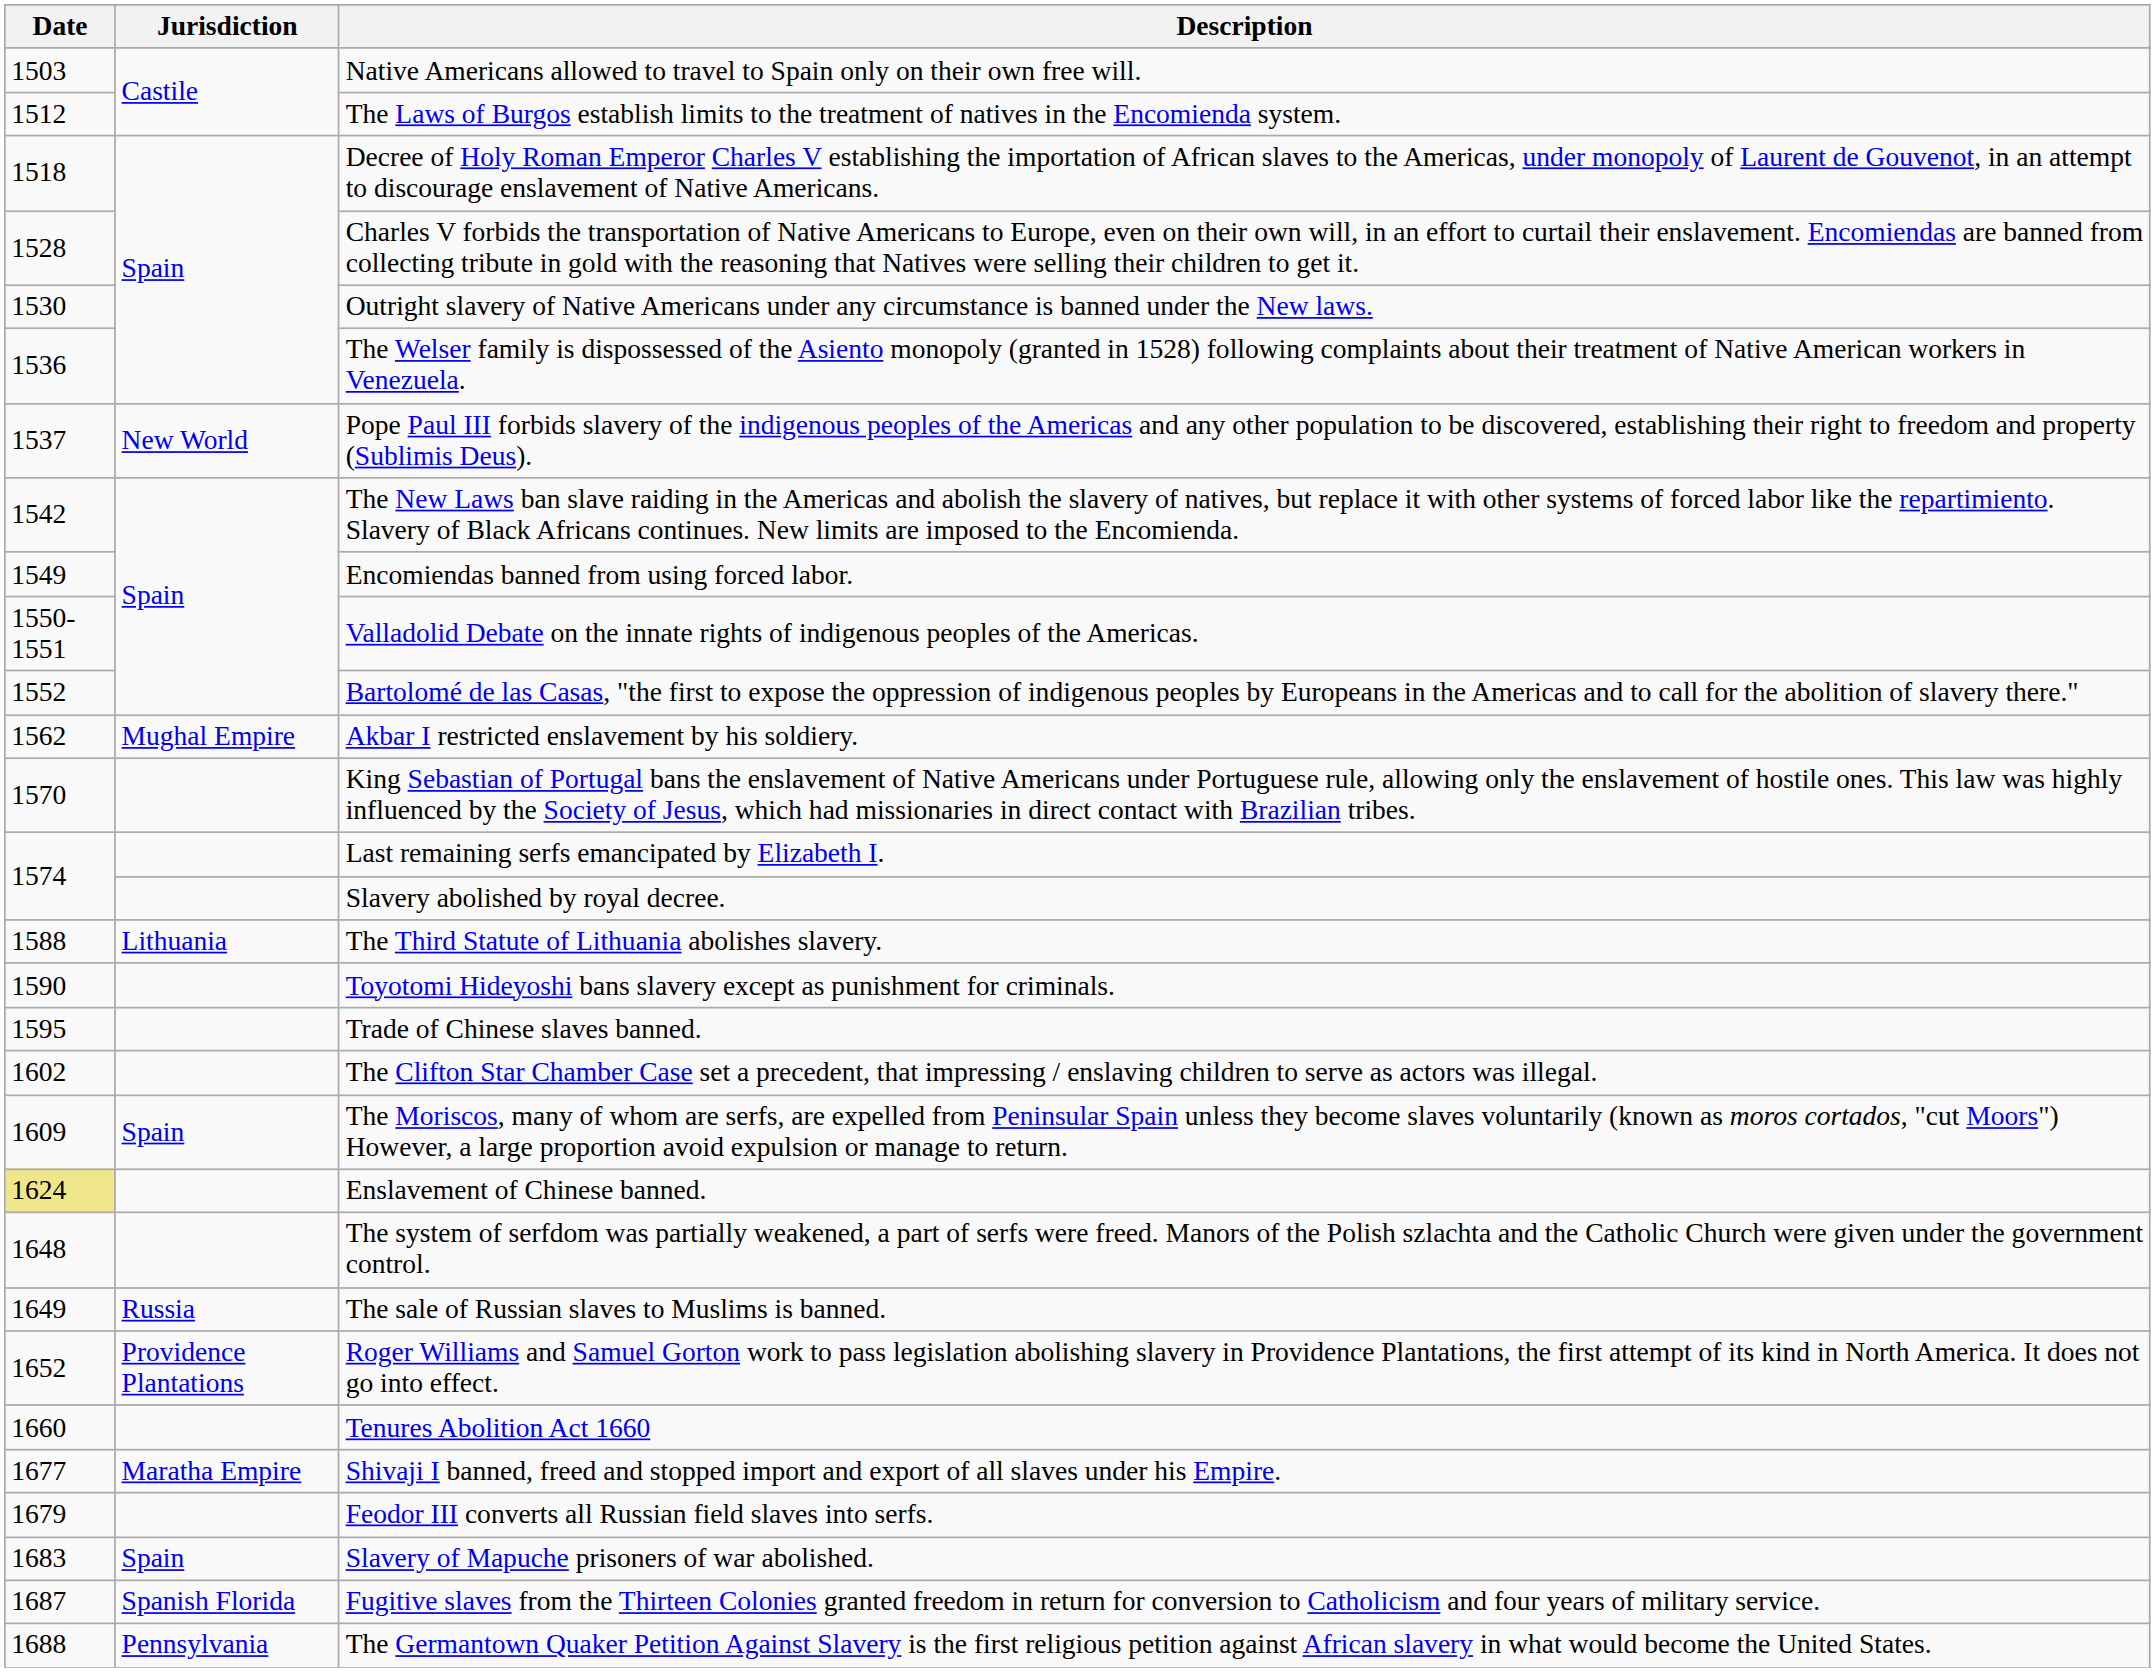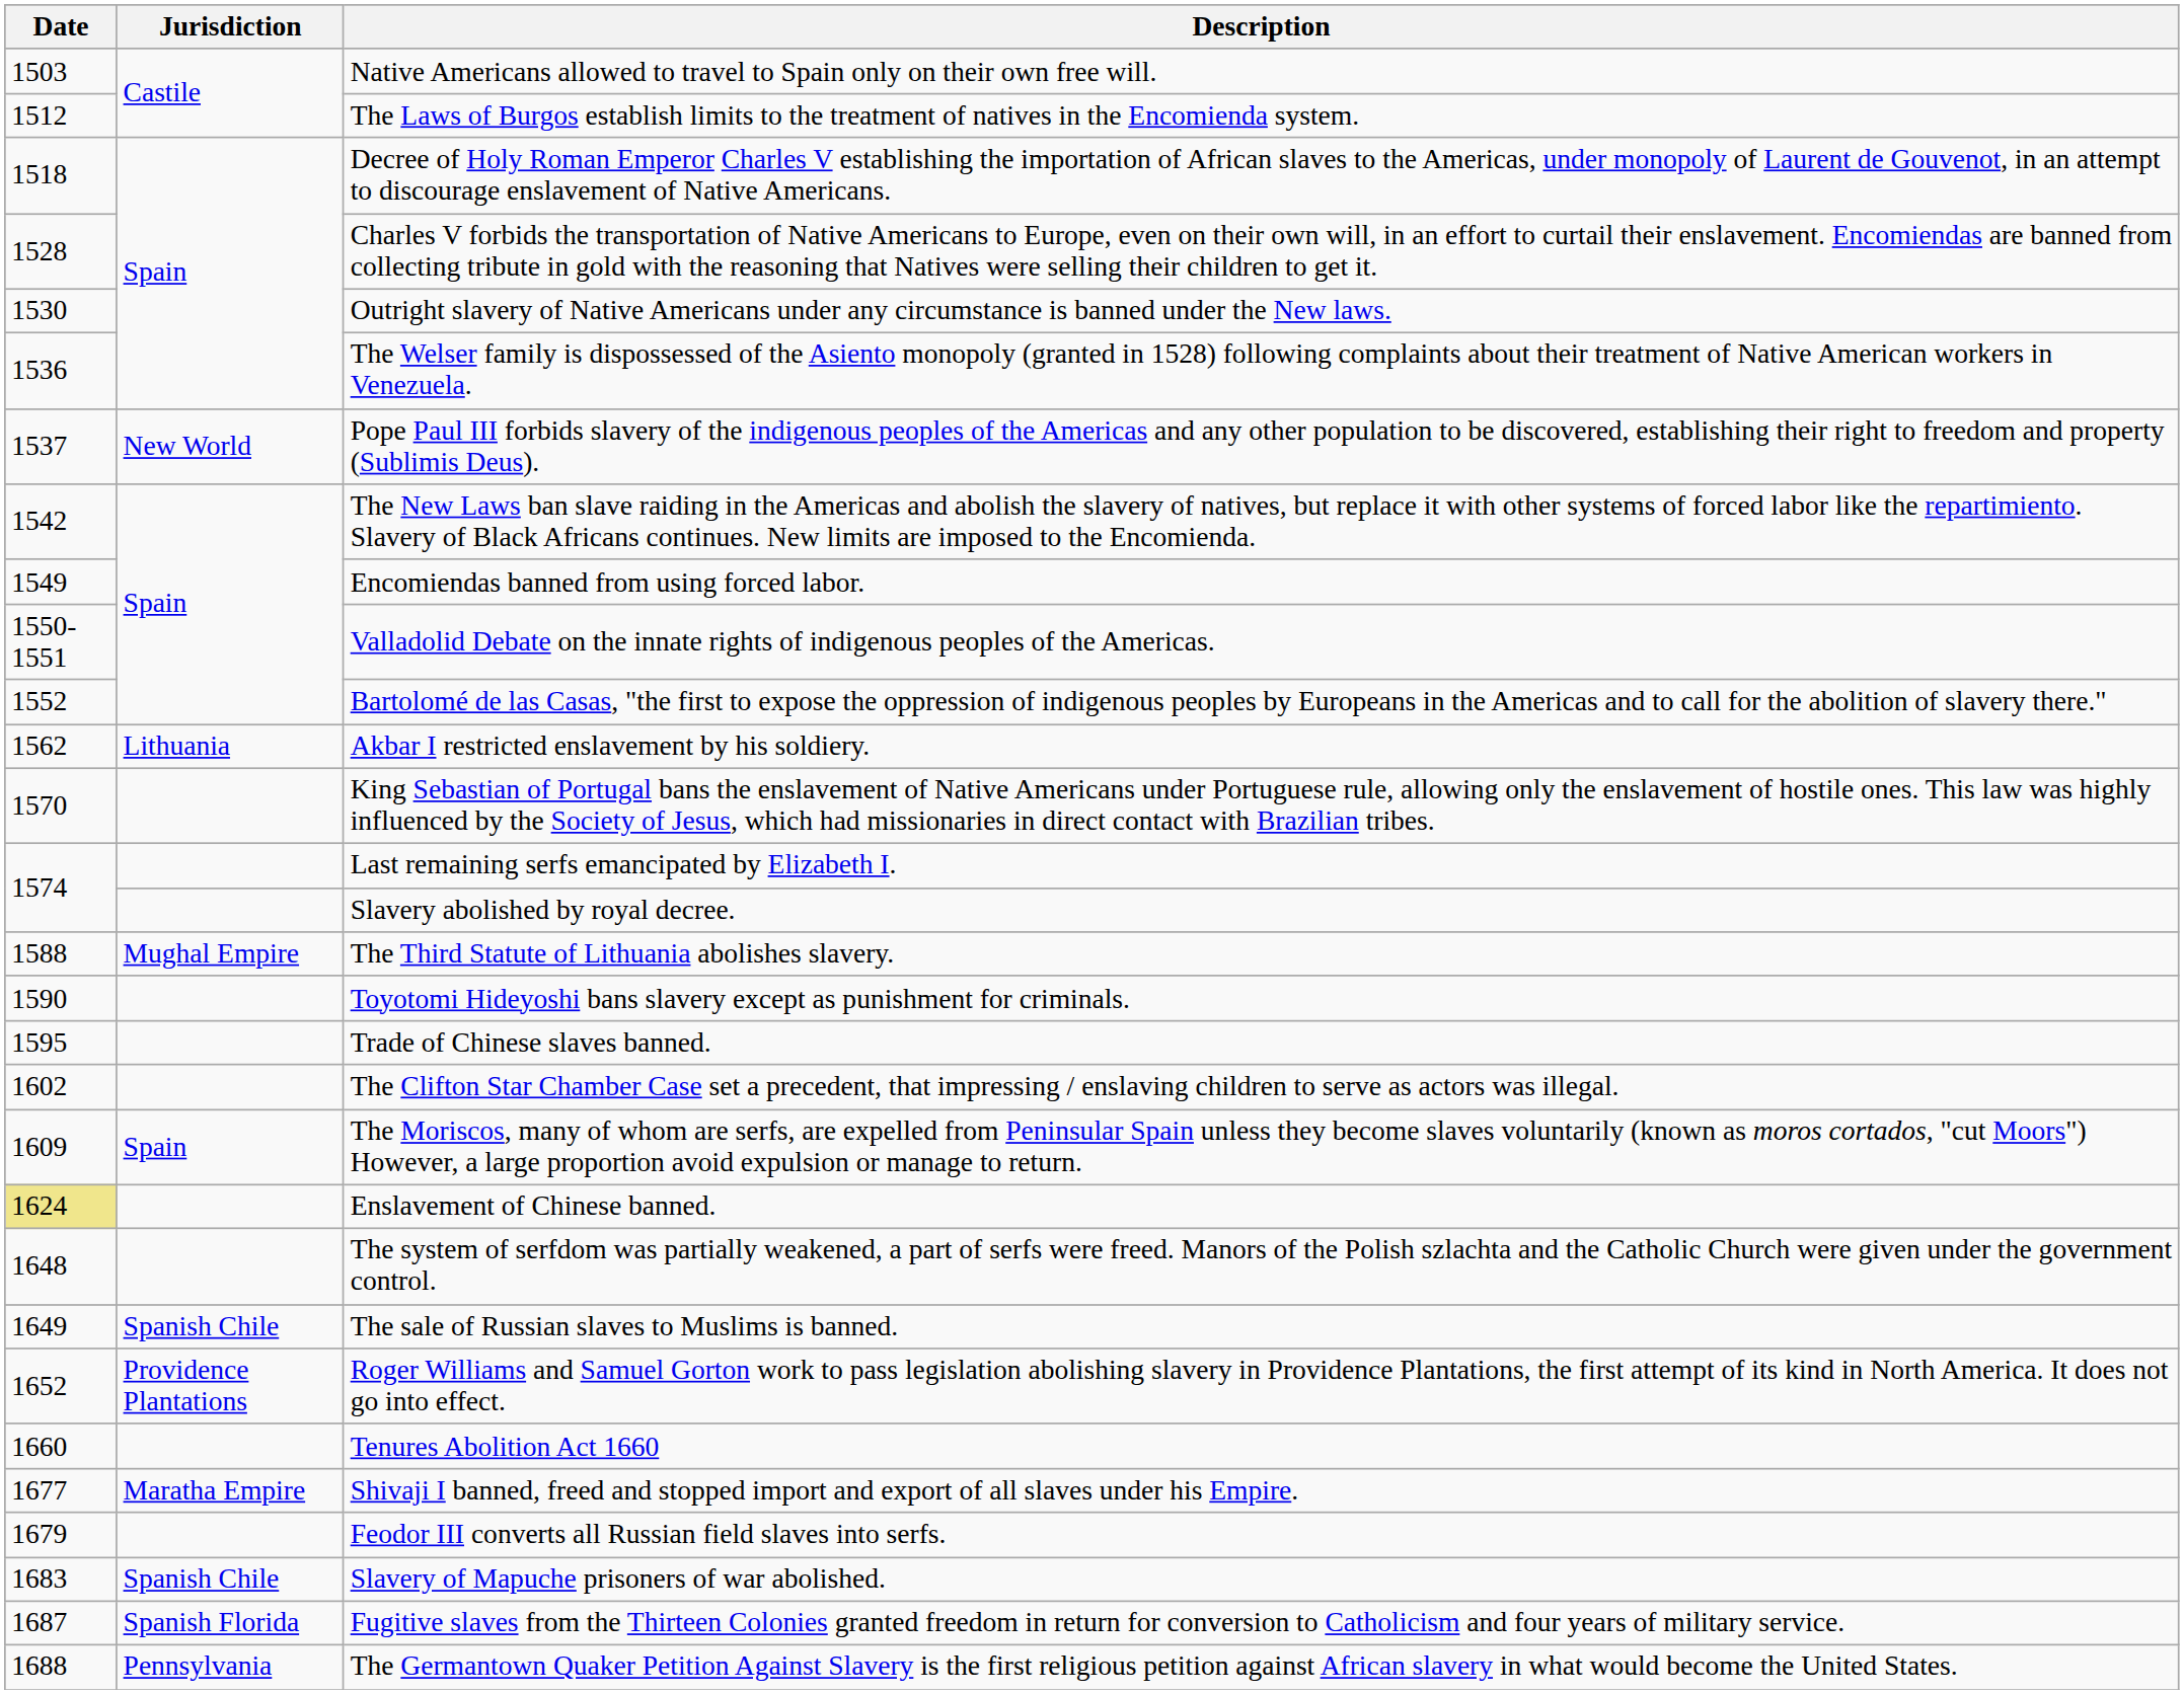Akbar I restricted enslavement by his soldiery. | Jurisdiction: Mughal Empire -> Lithuania
The Third Statute of Lithuania abolishes slavery. | Jurisdiction: Lithuania -> Mughal Empire
The sale of Russian slaves to Muslims is banned. | Jurisdiction: Russia -> Spanish Chile
Slavery of Mapuche prisoners of war abolished. | Jurisdiction: Spain -> Spanish Chile
